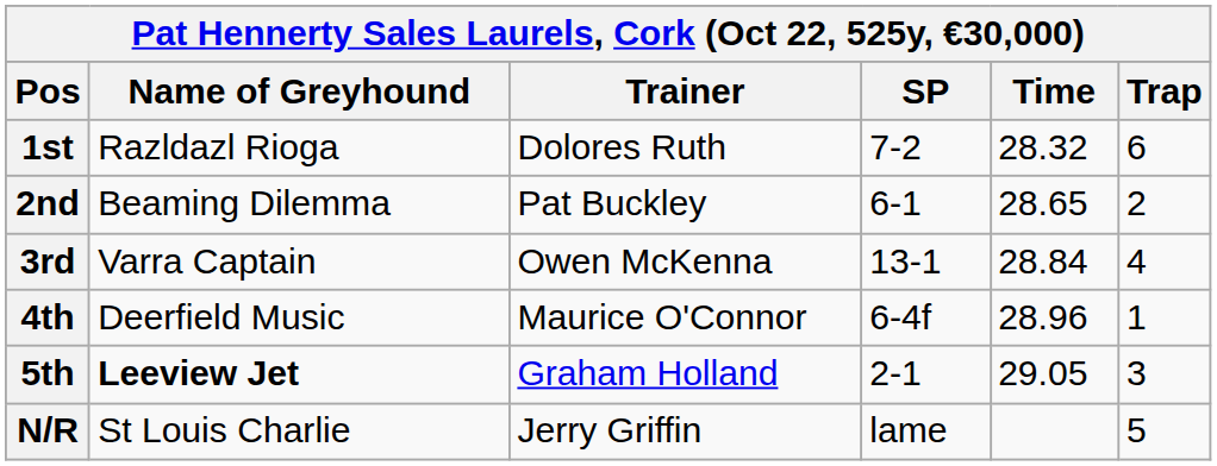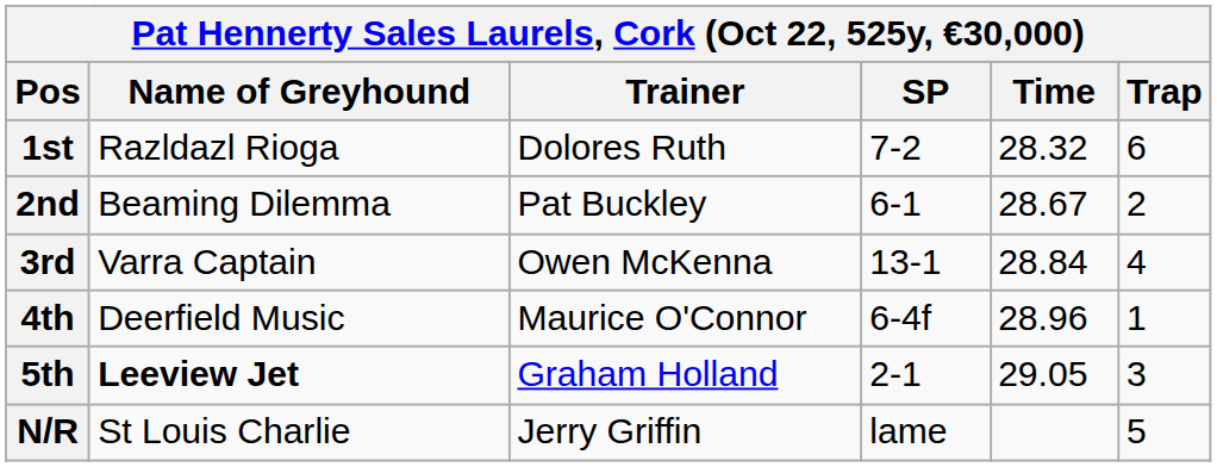2nd | Time: 28.65 -> 28.67
